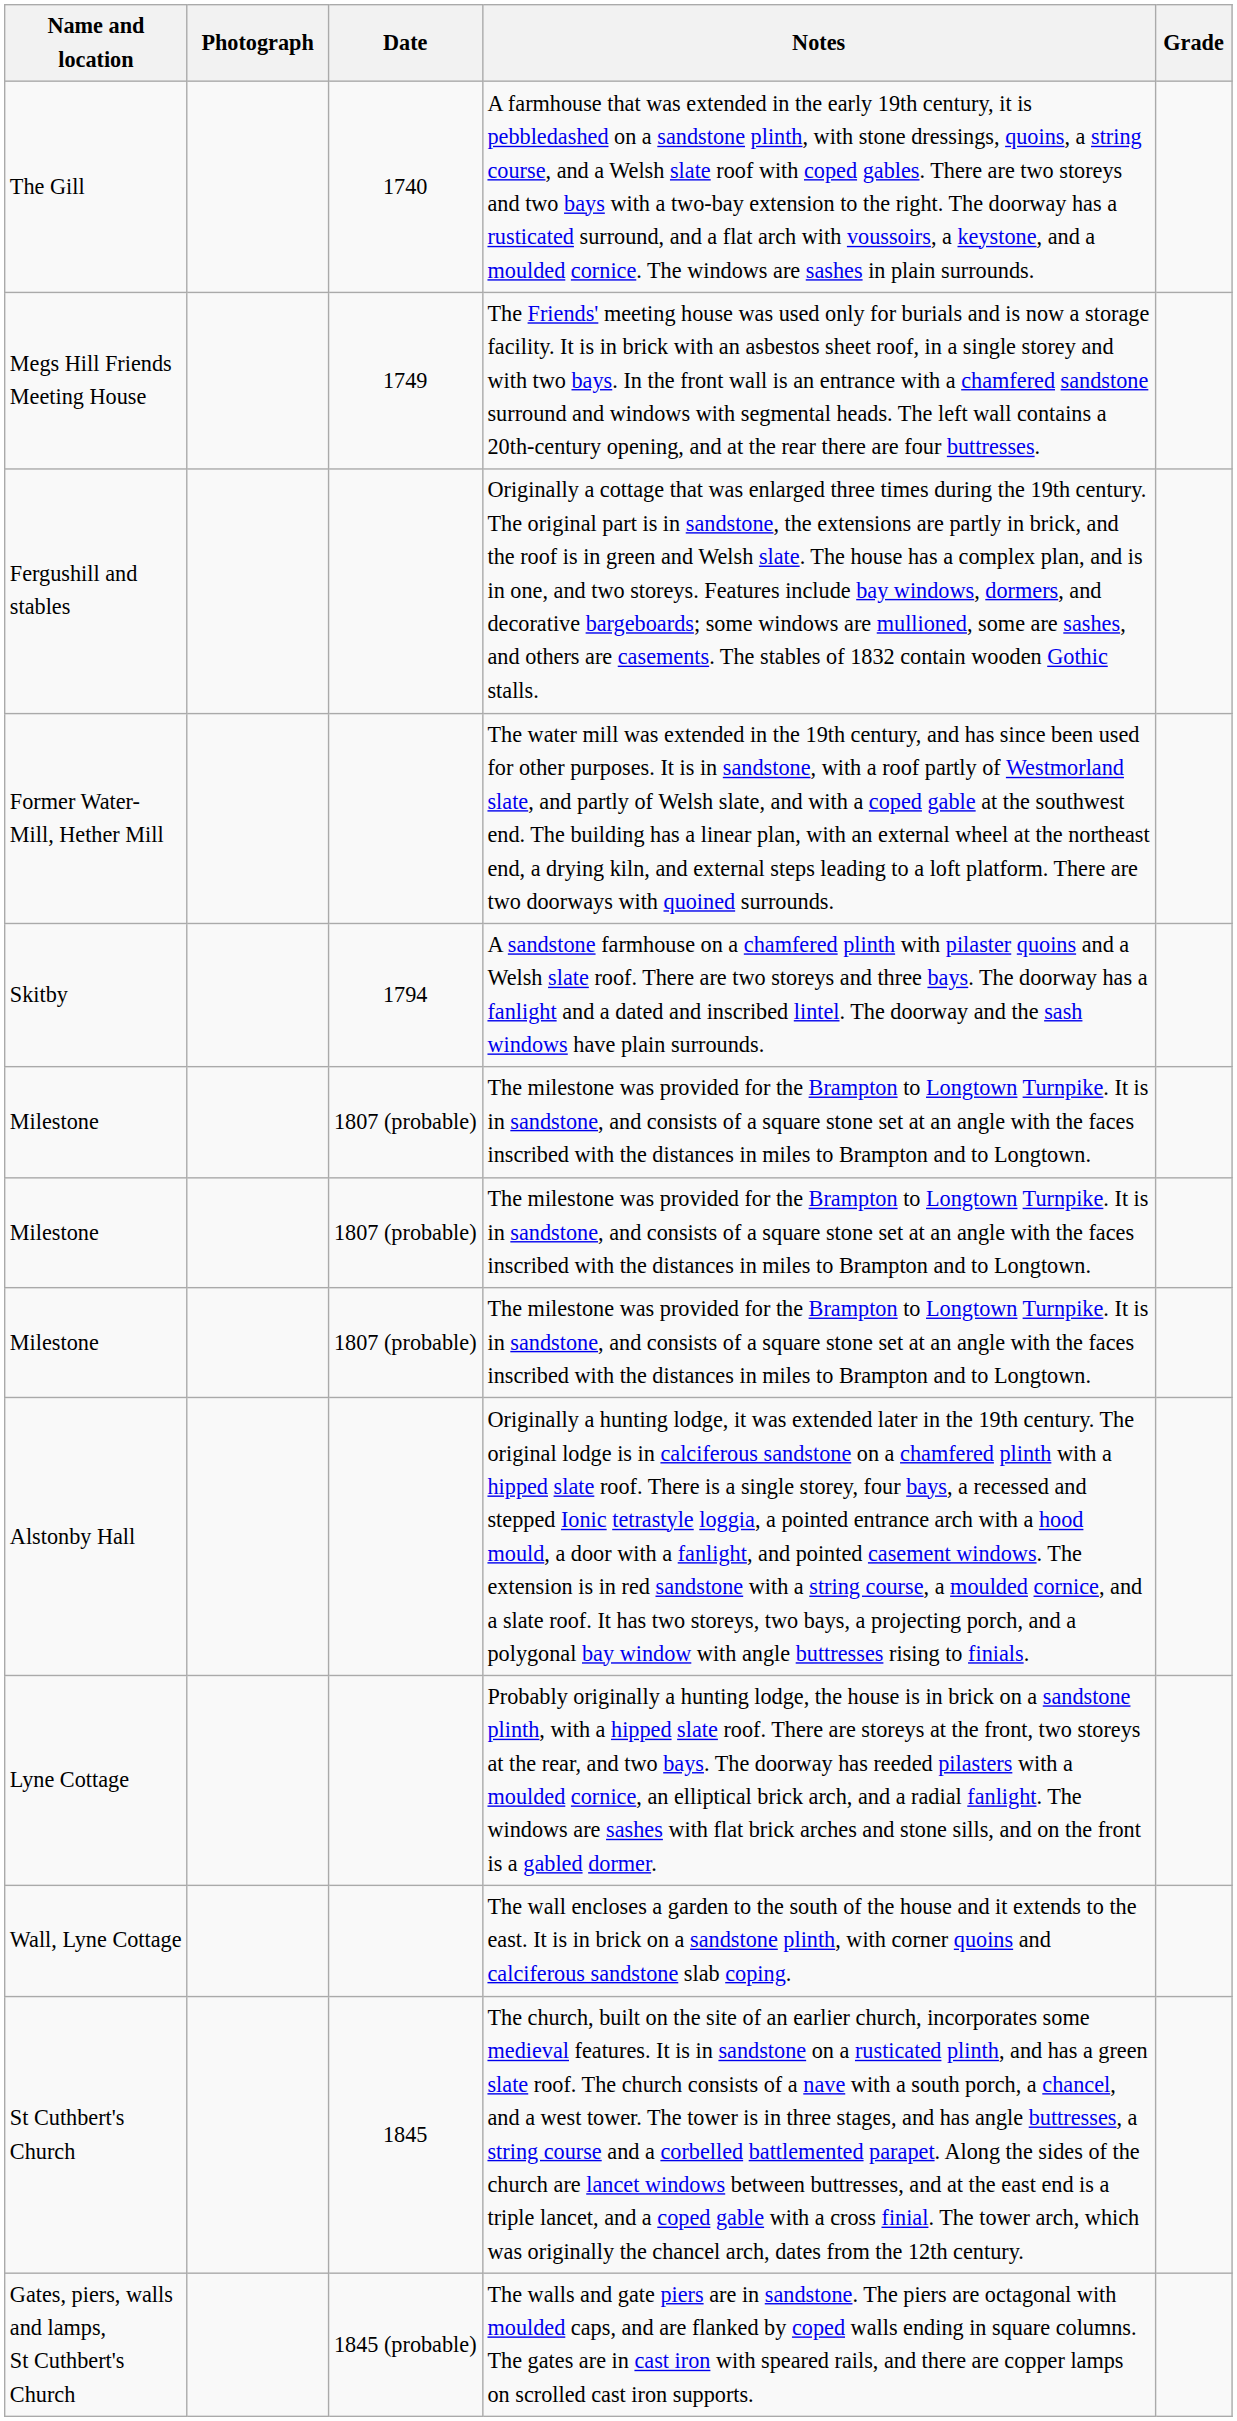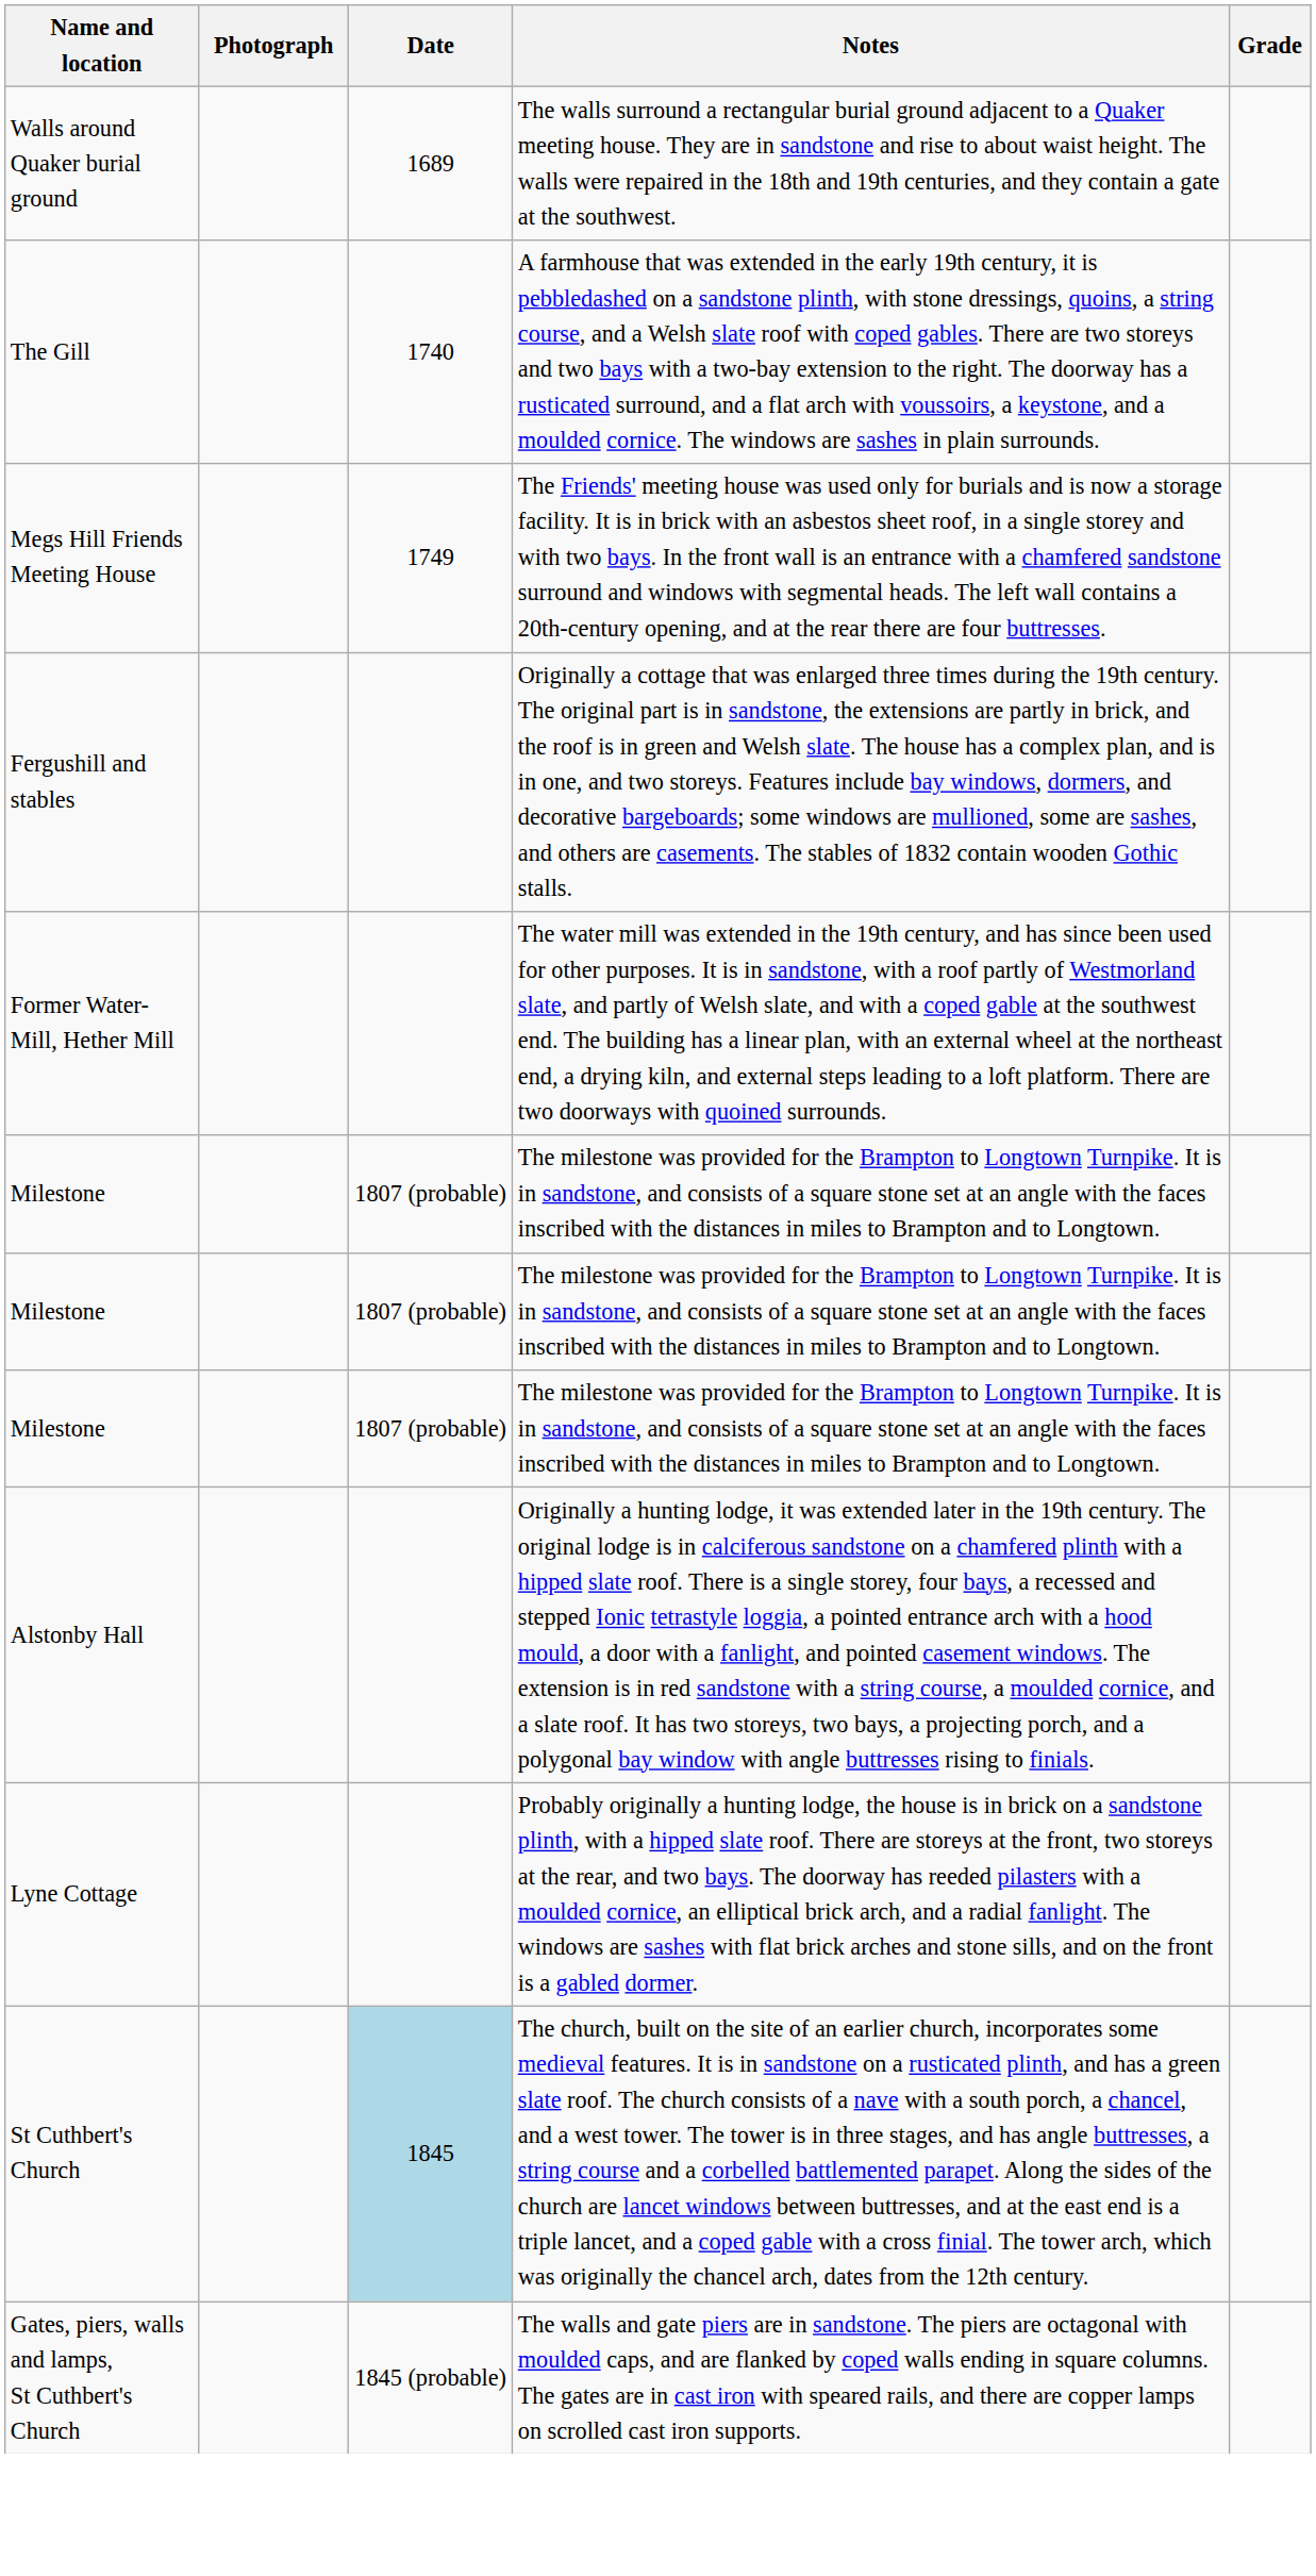+ row: Walls around Quaker burial ground | 1689 | The walls surround a rectangular burial ground adjacent to a Quaker meeting house. They are in sandstone and rise to about waist height. The walls were repaired in the 18th and 19th centuries, and they contain a gate at the southwest.
- row: Skitby | 1794 | A sandstone farmhouse on a chamfered plinth with pilaster quoins and a Welsh slate roof. There are two storeys and three bays. The doorway has a fanlight and a dated and inscribed lintel. The doorway and the sash windows have plain surrounds.
- row: Wall, Lyne Cottage | The wall encloses a garden to the south of the house and it extends to the east. It is in brick on a sandstone plinth, with corner quoins and calciferous sandstone slab coping.
St Cuthbert's Church | Date: no background -> lightblue background
